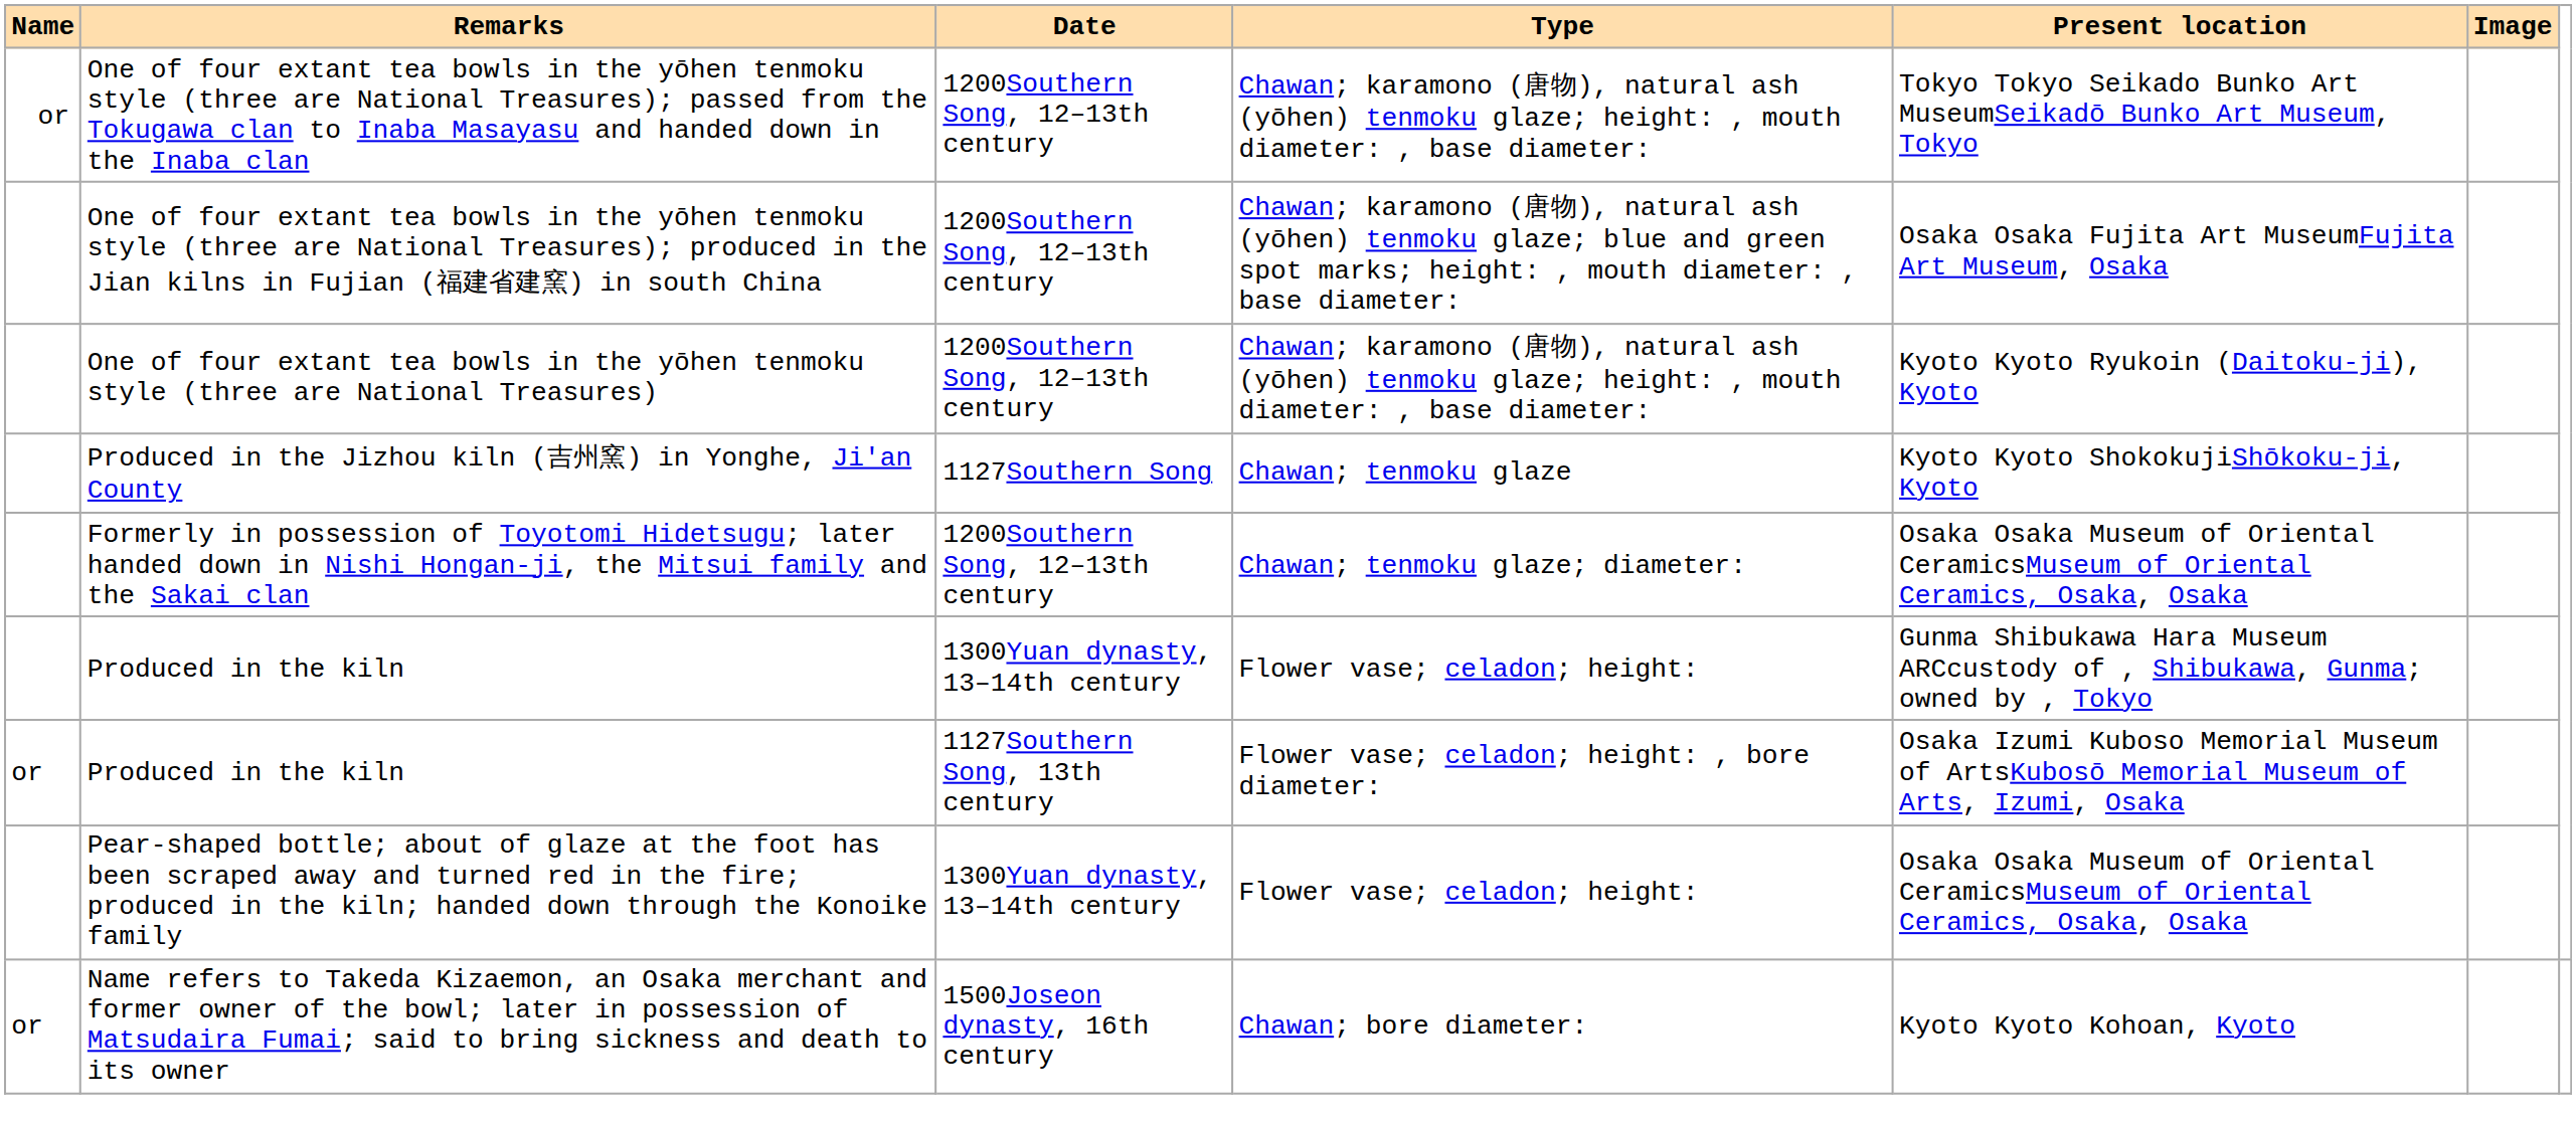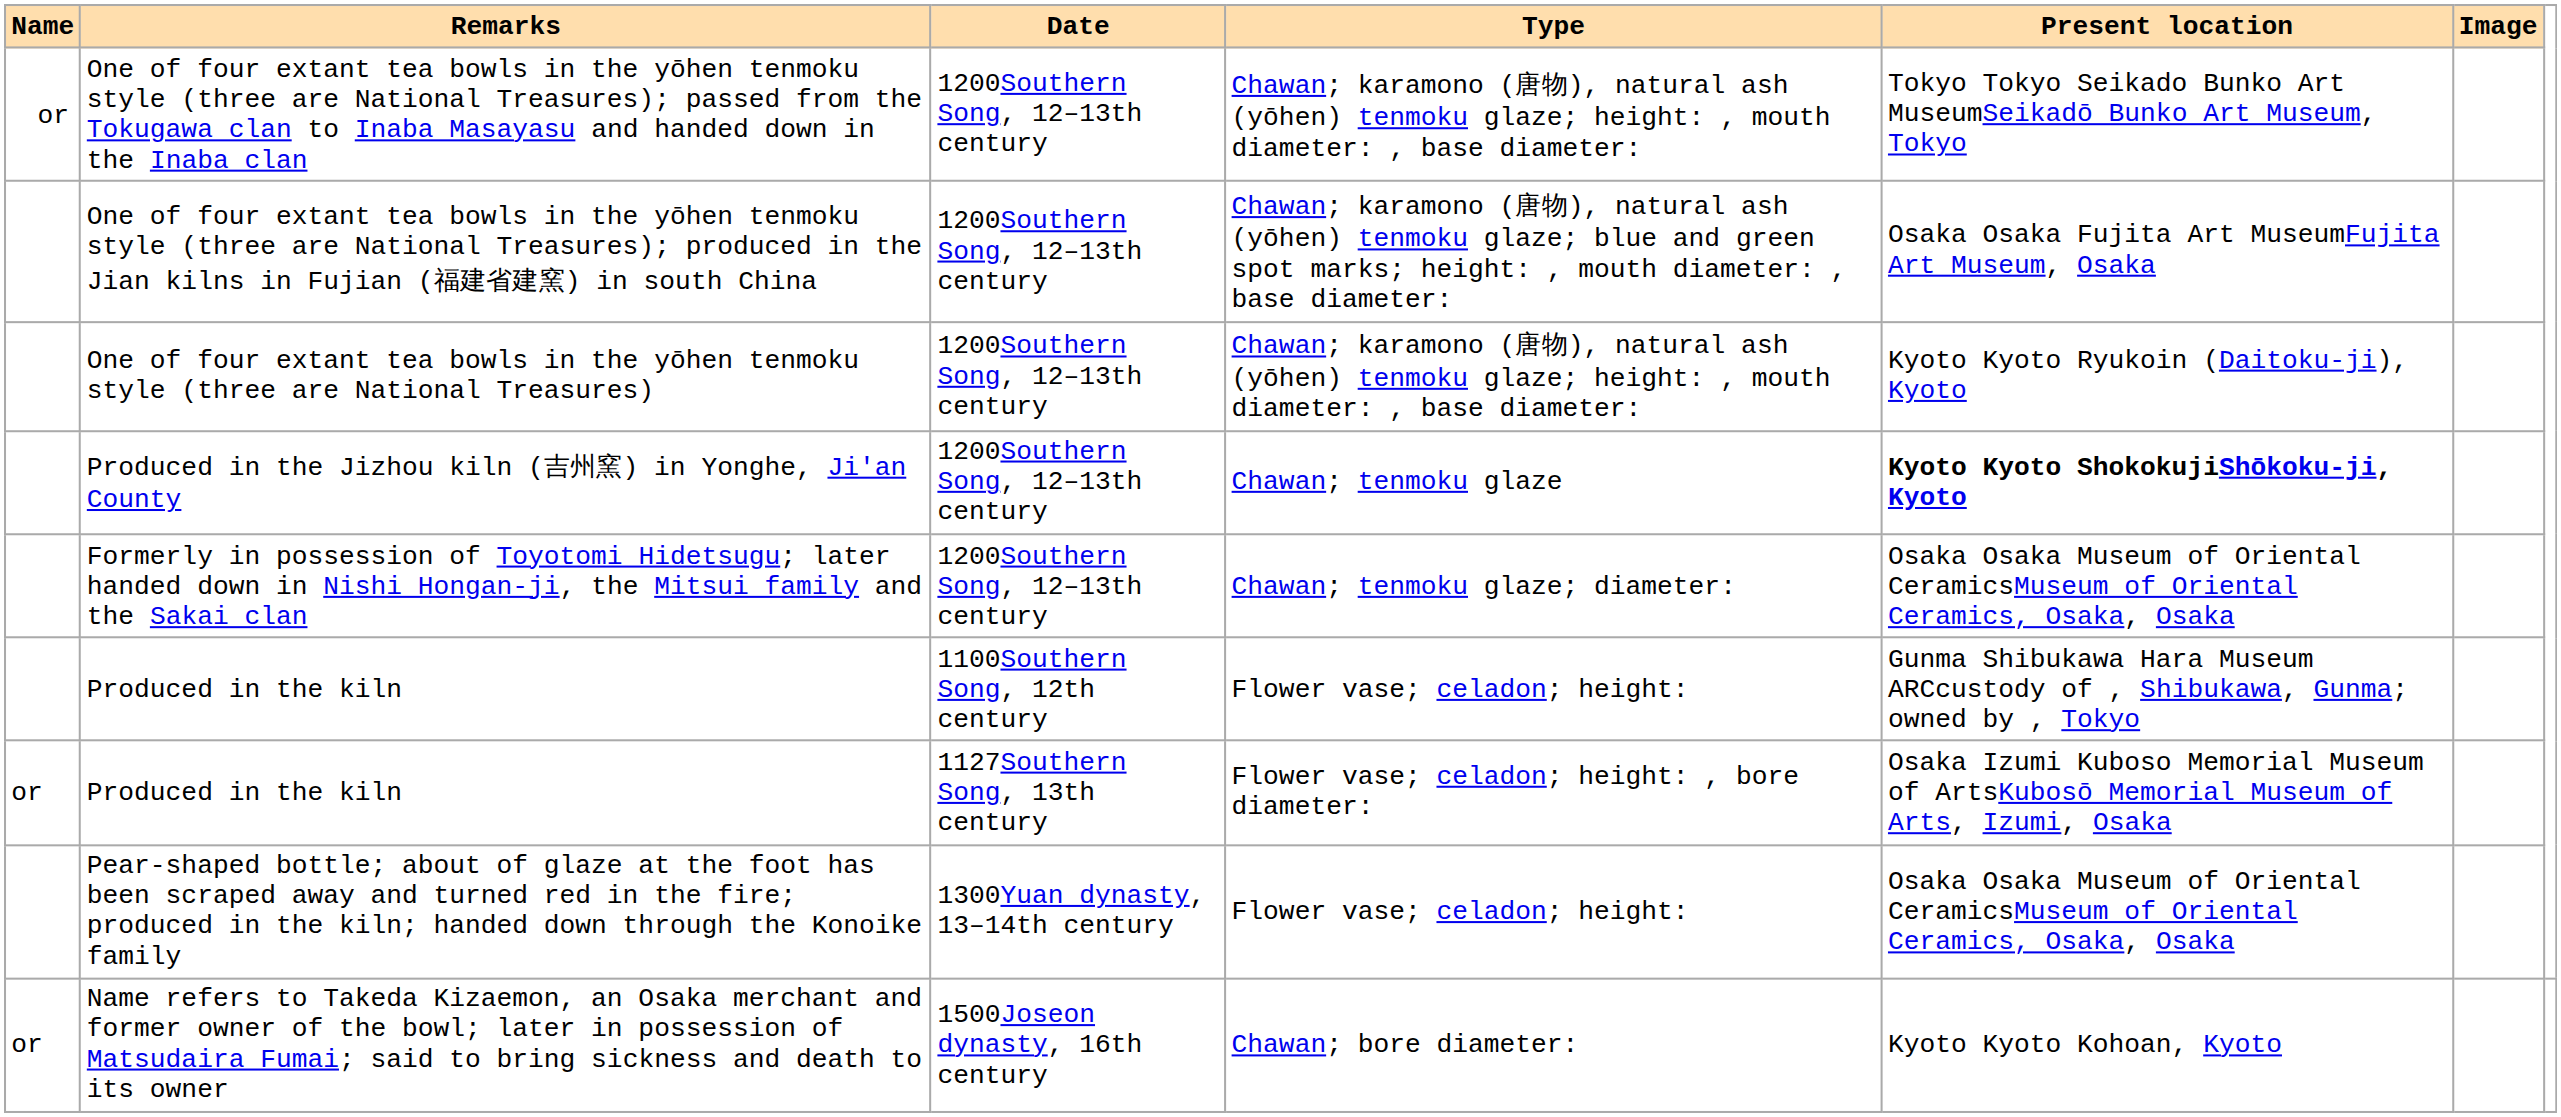Produced in the Jizhou kiln (吉州窯) in Yonghe, Ji'an County | Date: 1127Southern Song -> 1200Southern Song, 12–13th century
Produced in the Jizhou kiln (吉州窯) in Yonghe, Ji'an County | Present location: normal -> bold
Produced in the kiln / Flower vase; celadon; height: | Date: 1300Yuan dynasty, 13–14th century -> 1100Southern Song, 12th century
